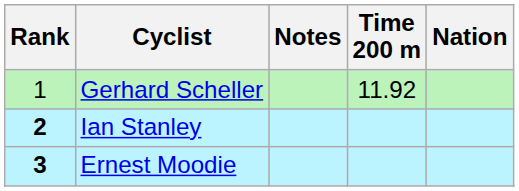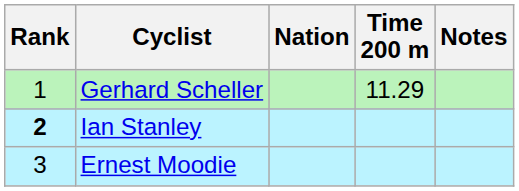columns swapped: Nation <-> Notes
Gerhard Scheller | Time 200 m: 11.92 -> 11.29
Ernest Moodie | Rank: bold -> normal
